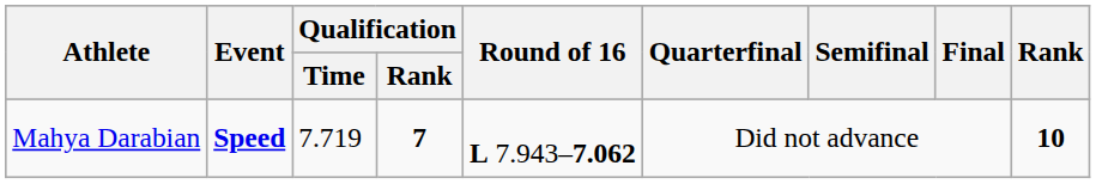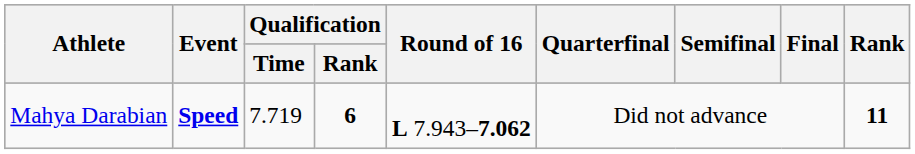Mahya Darabian | Qualification / Rank: 7 -> 6
Mahya Darabian | Rank: 10 -> 11
